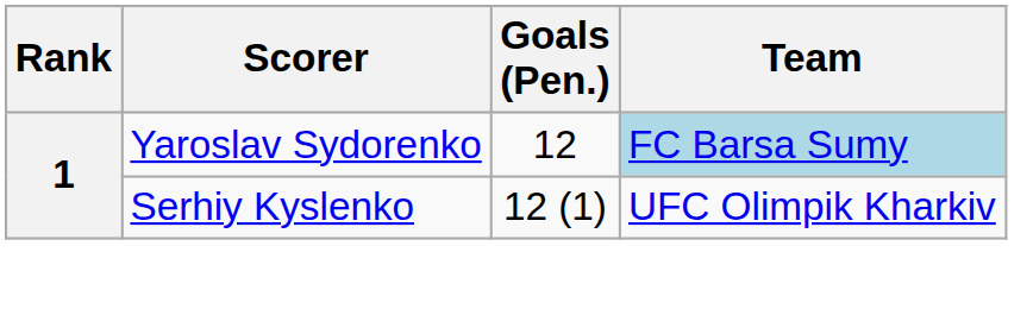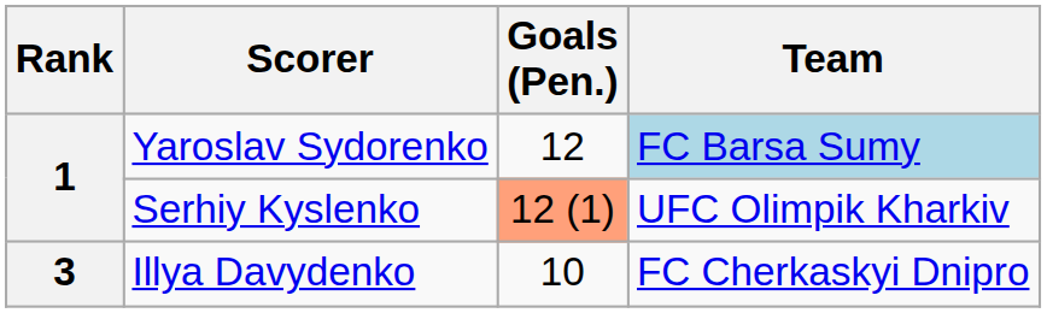Serhiy Kyslenko | Goals (Pen.): no background -> lightsalmon background
+ row: 3 | Illya Davydenko | 10 | FC Cherkaskyi Dnipro
